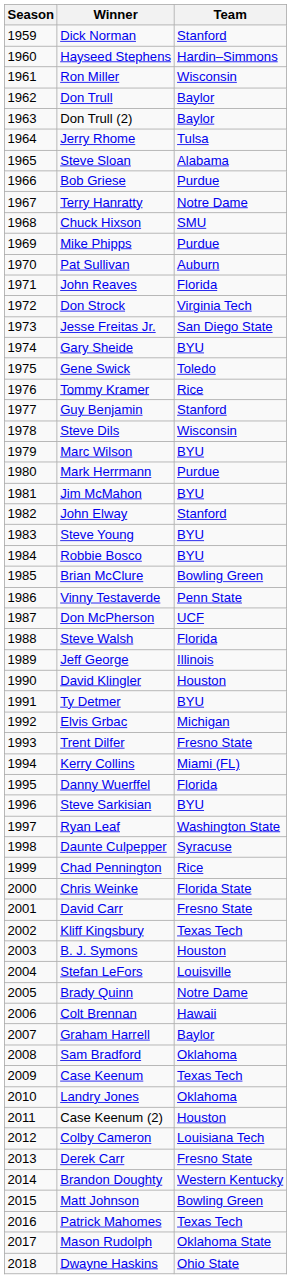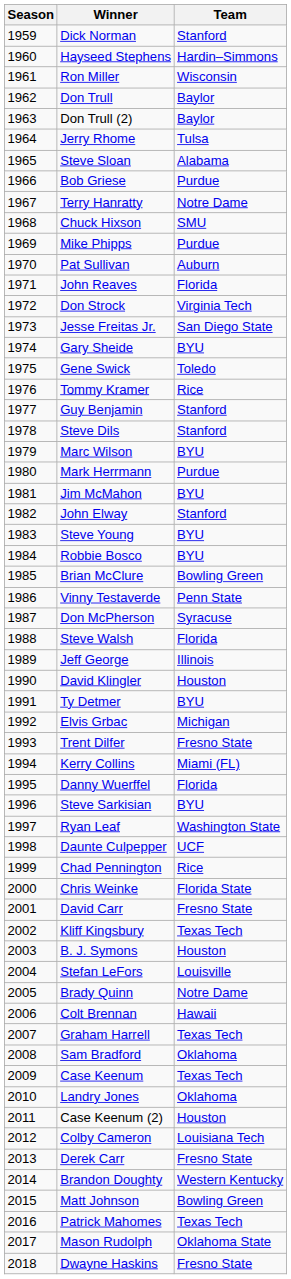Steve Dils | Team: Wisconsin -> Stanford
Don McPherson | Team: UCF -> Syracuse
Daunte Culpepper | Team: Syracuse -> UCF
Graham Harrell | Team: Baylor -> Texas Tech
Dwayne Haskins | Team: Ohio State -> Fresno State
